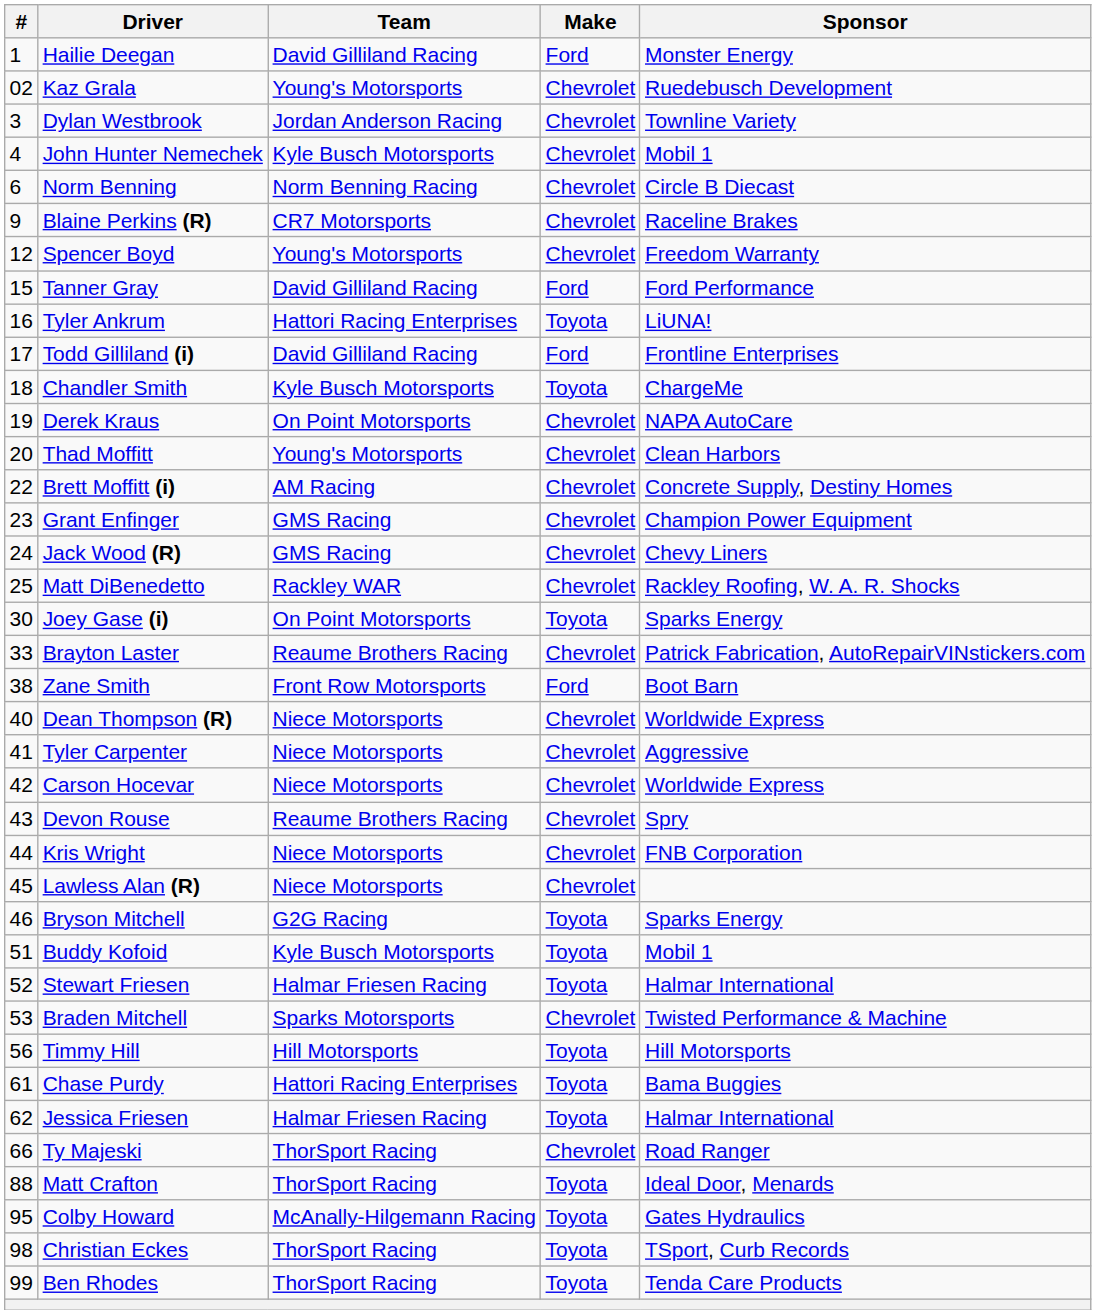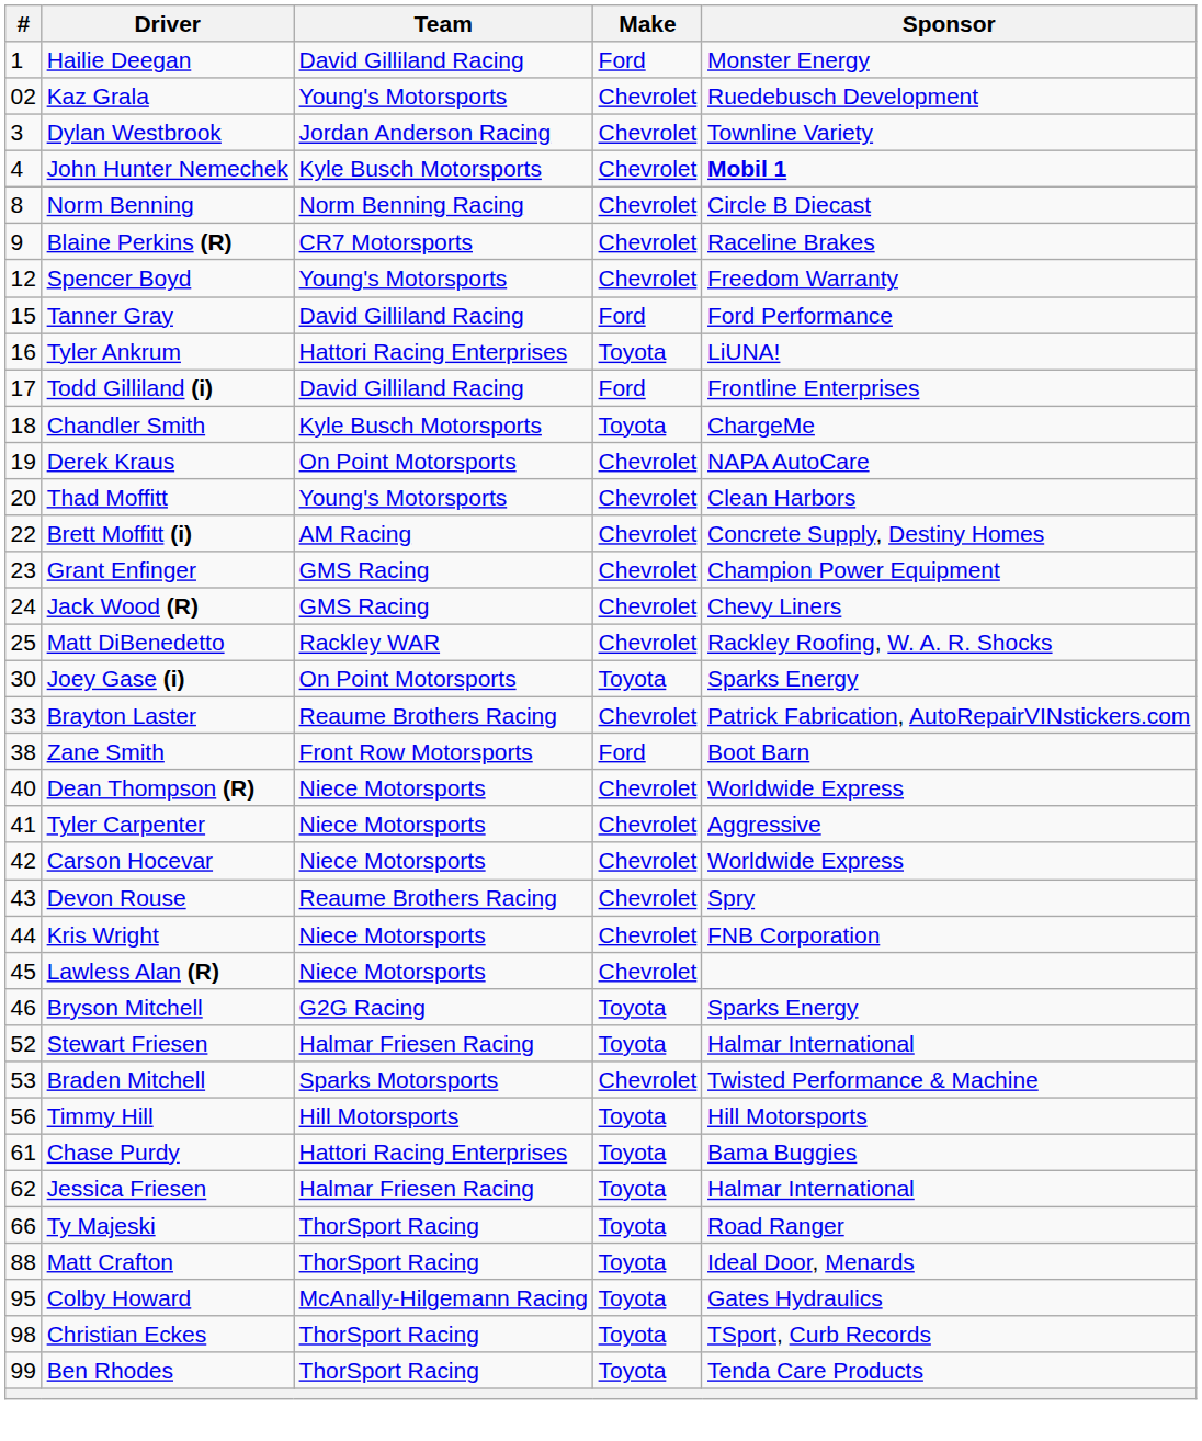John Hunter Nemechek | Sponsor: normal -> bold
Norm Benning | #: 6 -> 8
- row: 51 | Buddy Kofoid | Kyle Busch Motorsports | Toyota | Mobil 1
Ty Majeski | Make: Chevrolet -> Toyota
